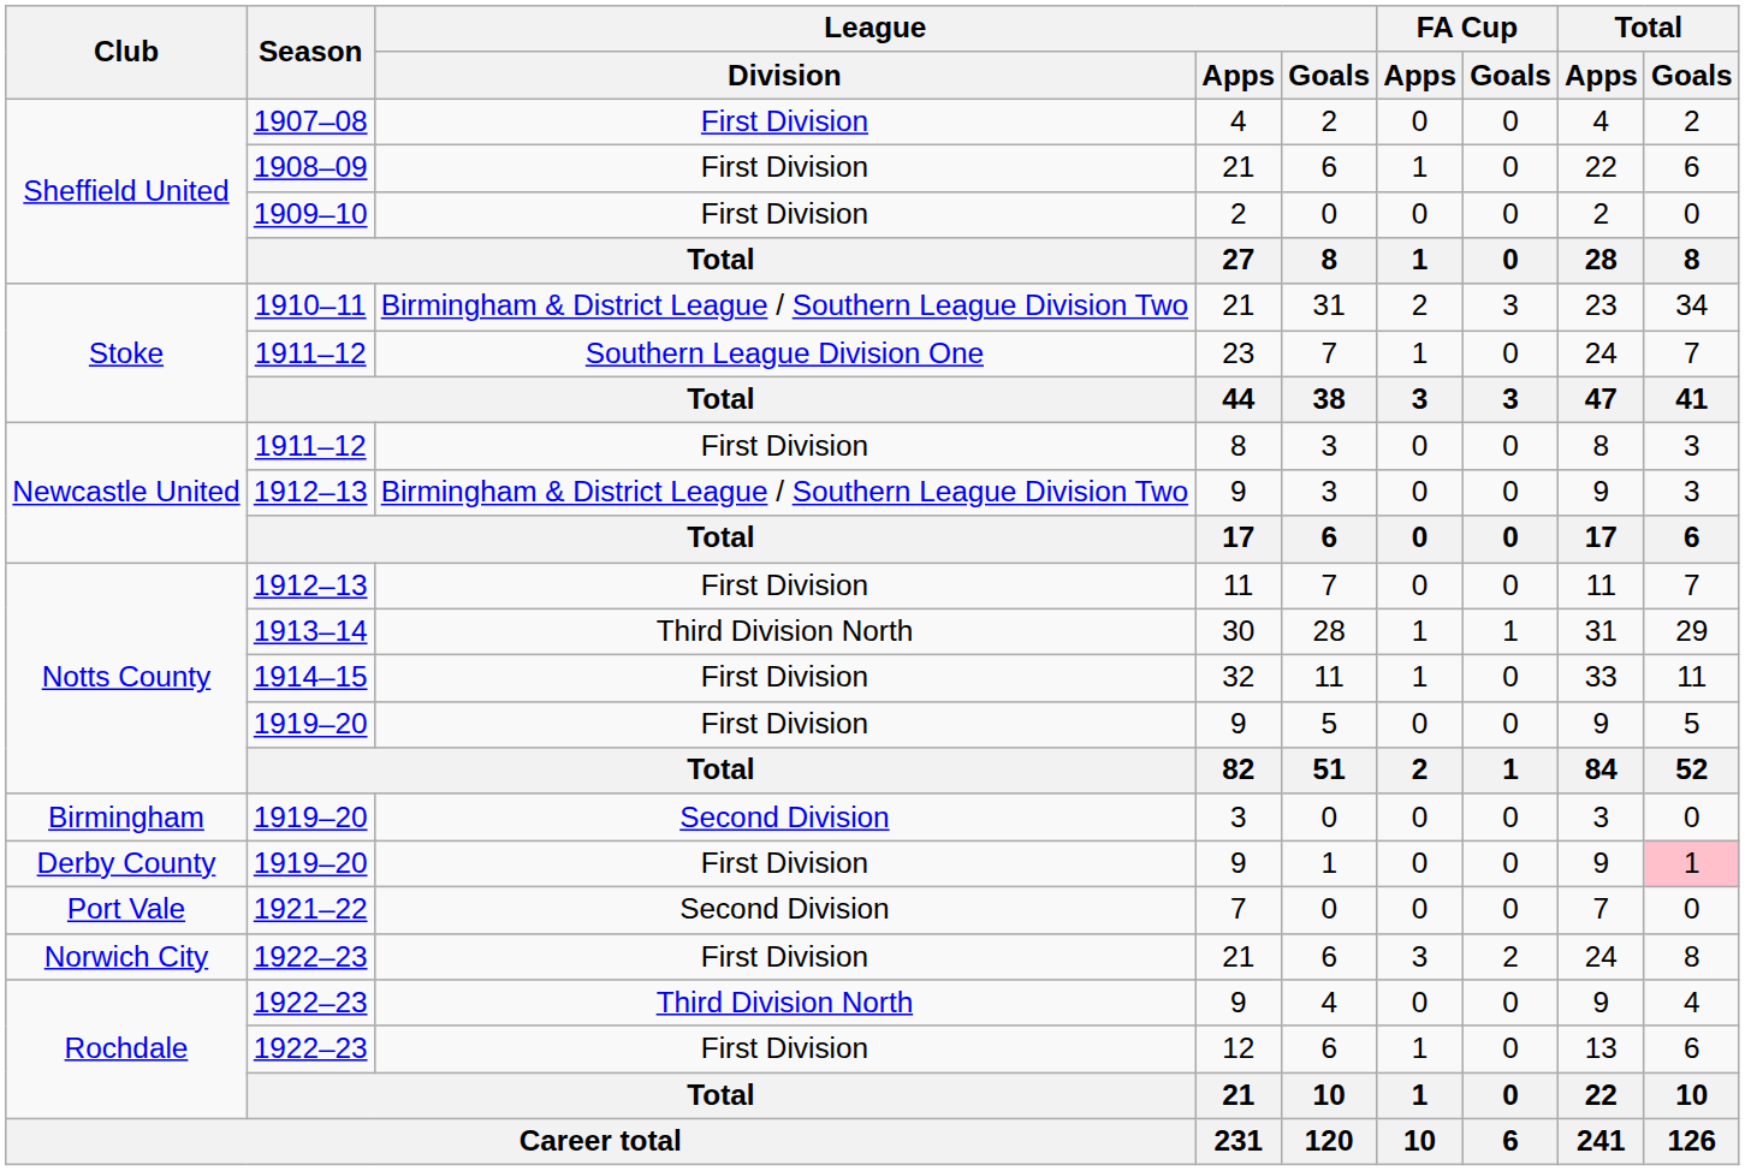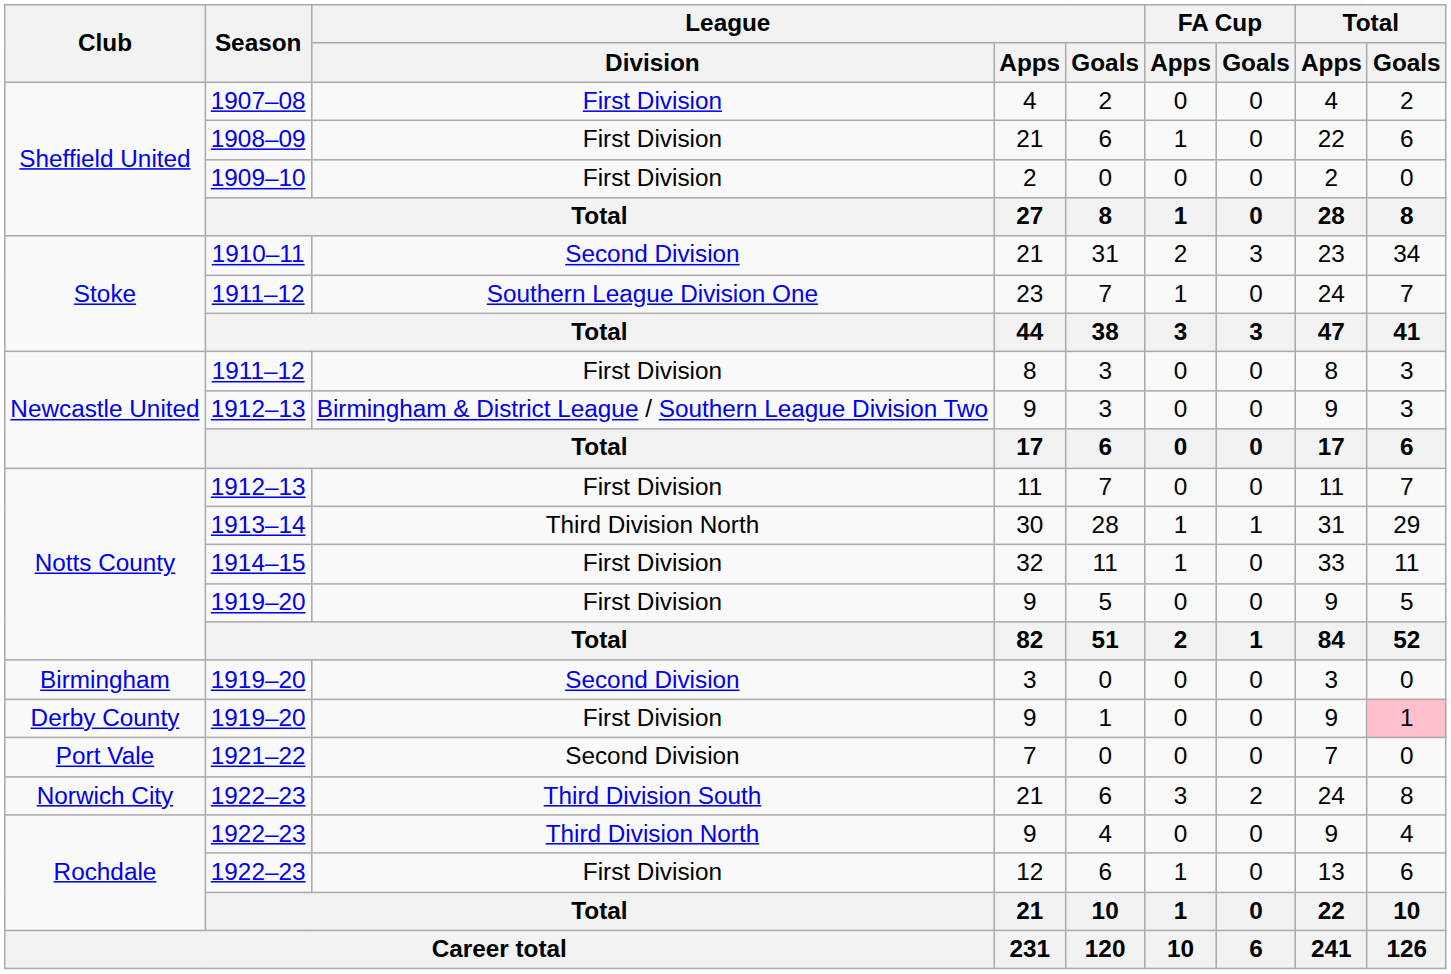Stoke / 21 | League / Division: Birmingham & District League / Southern League Division Two -> Second Division
Norwich City / 21 | League / Division: First Division -> Third Division South
